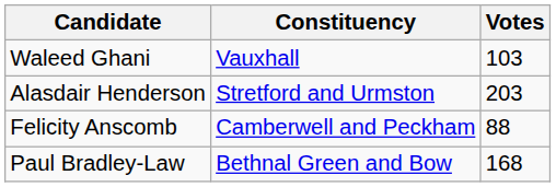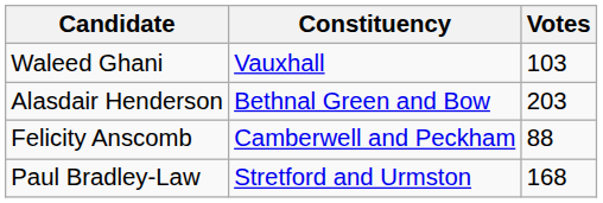Alasdair Henderson | Constituency: Stretford and Urmston -> Bethnal Green and Bow
Paul Bradley-Law | Constituency: Bethnal Green and Bow -> Stretford and Urmston
